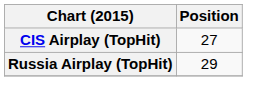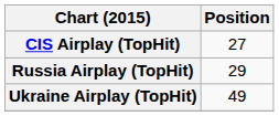+ row: Ukraine Airplay (TopHit) | 49
